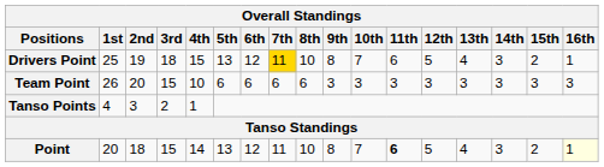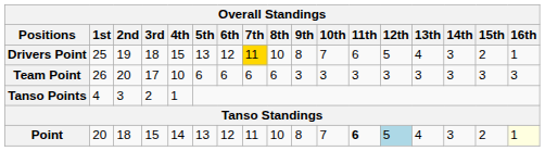Team Point | 3rd: 15 -> 17
Point | 12th: no background -> lightblue background
